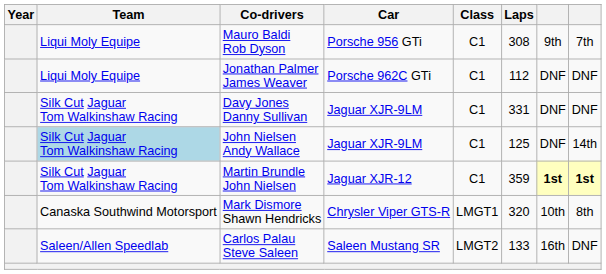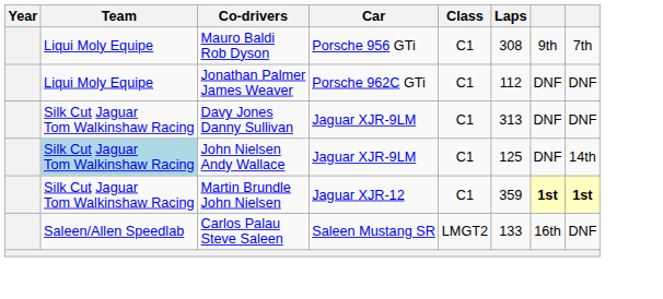Davy Jones Danny Sullivan | Laps: 331 -> 313
- row: Canaska Southwind Motorsport | Mark Dismore Shawn Hendricks | Chrysler Viper GTS-R | LMGT1 | 320 | 10th | 8th
